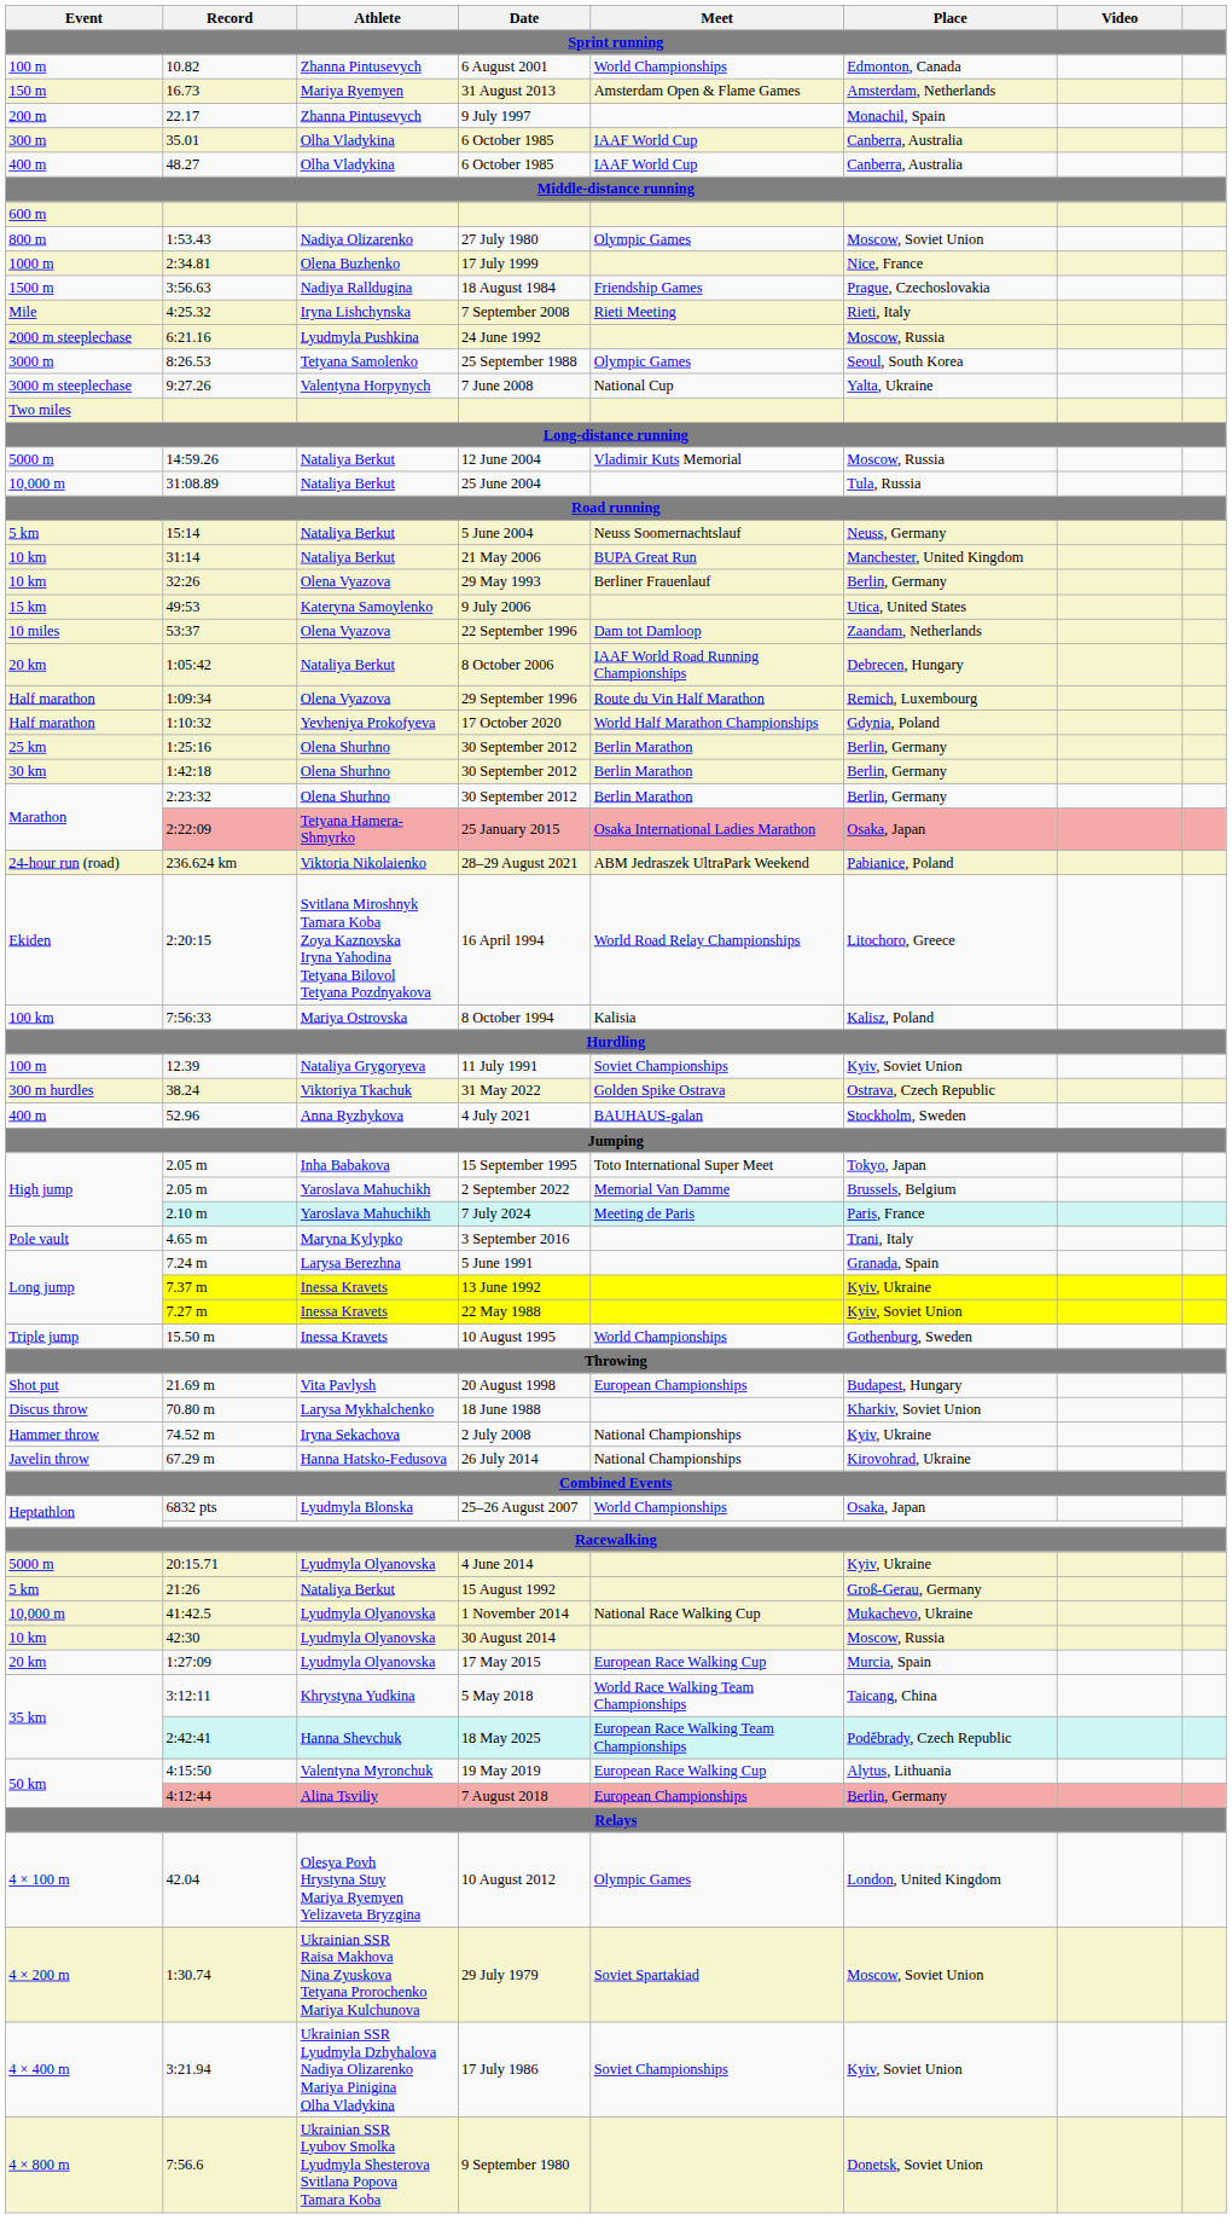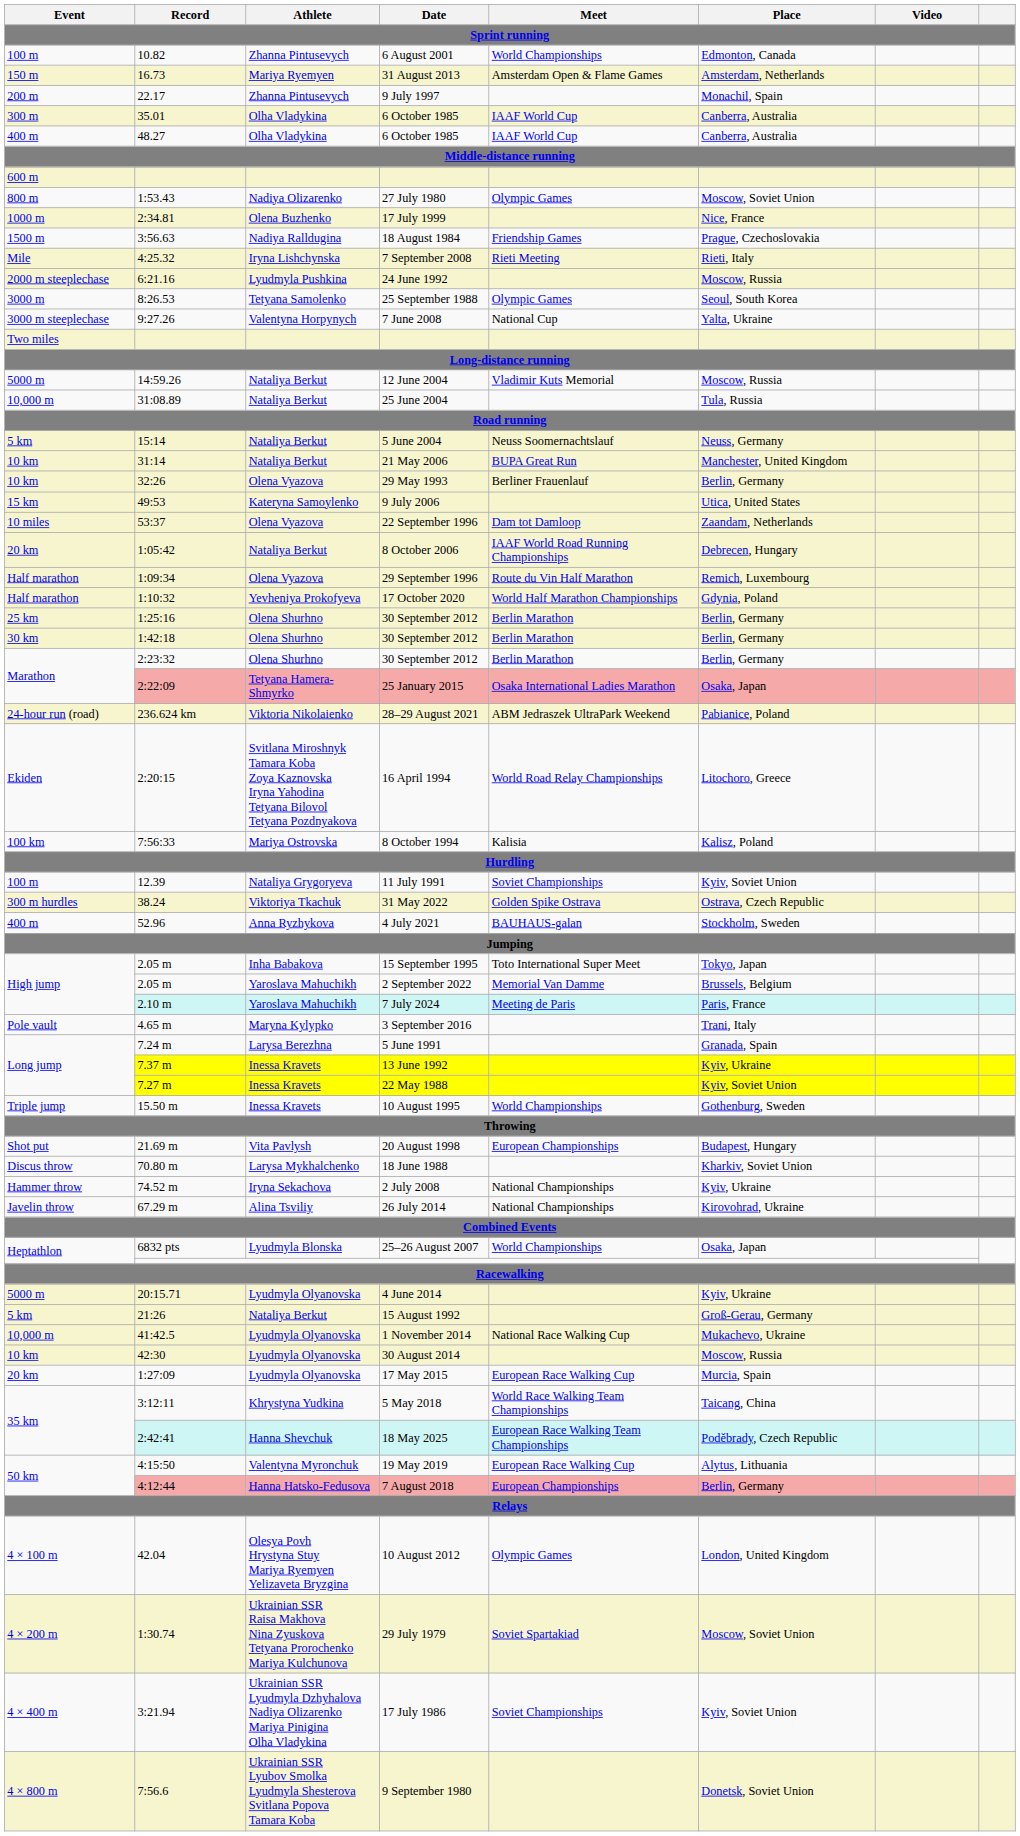26 July 2014 | Athlete: Hanna Hatsko-Fedusova -> Alina Tsviliy
7 August 2018 | Athlete: Alina Tsviliy -> Hanna Hatsko-Fedusova
